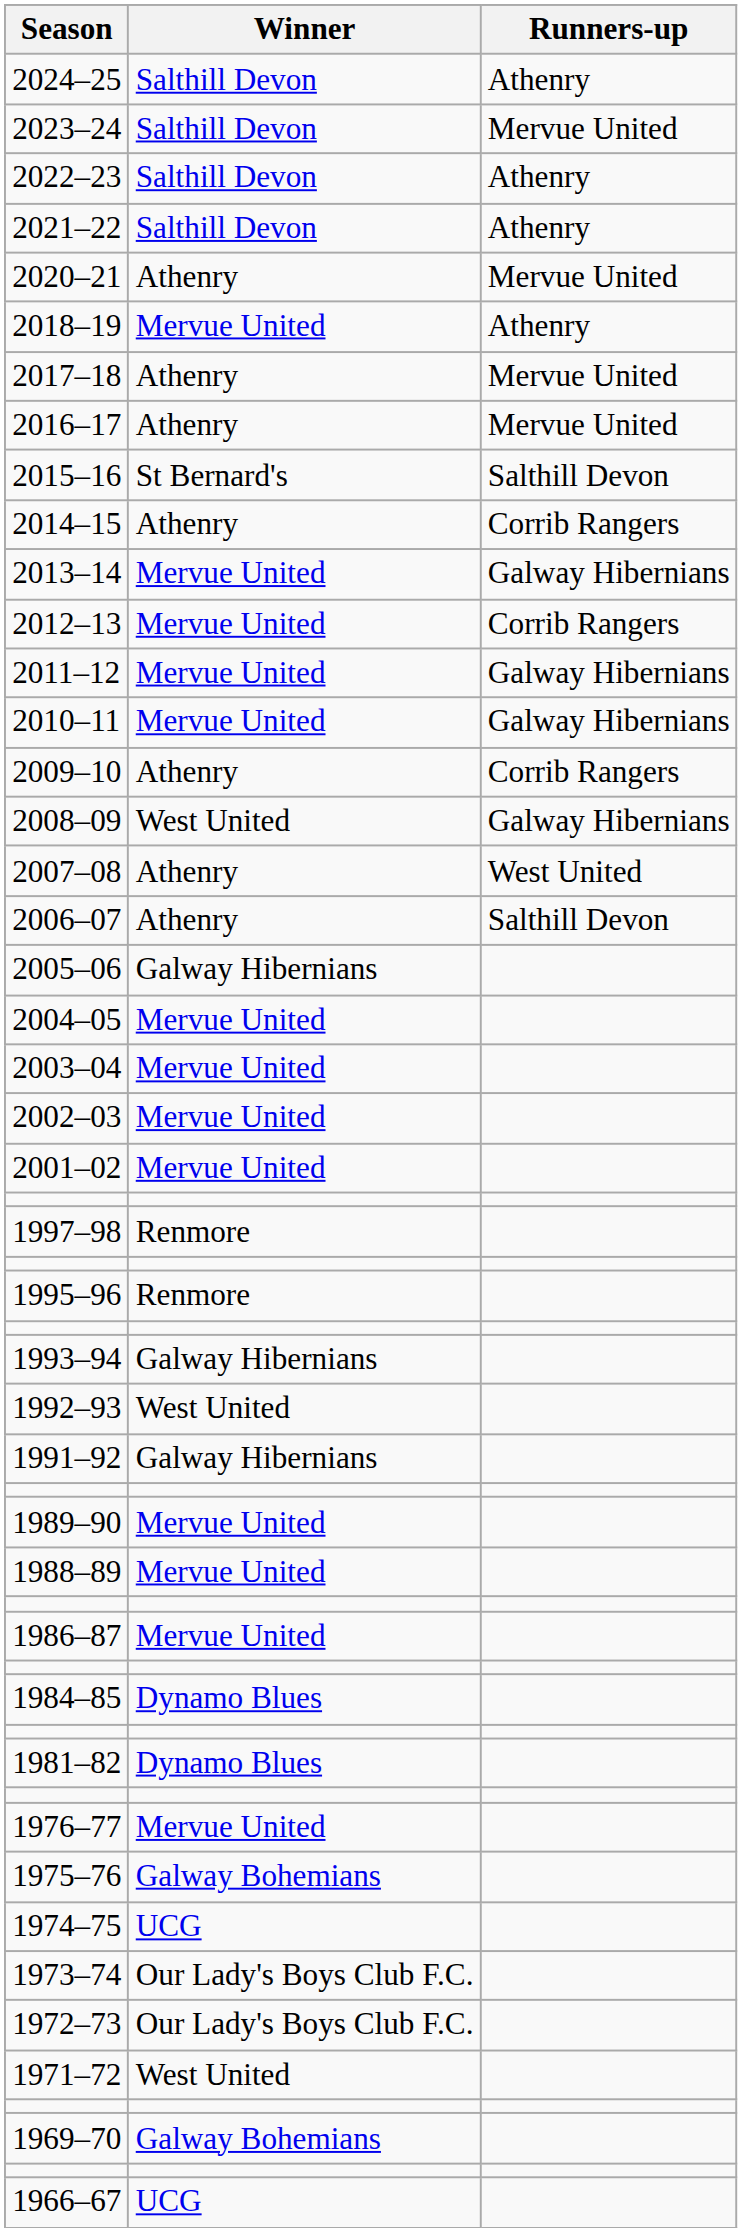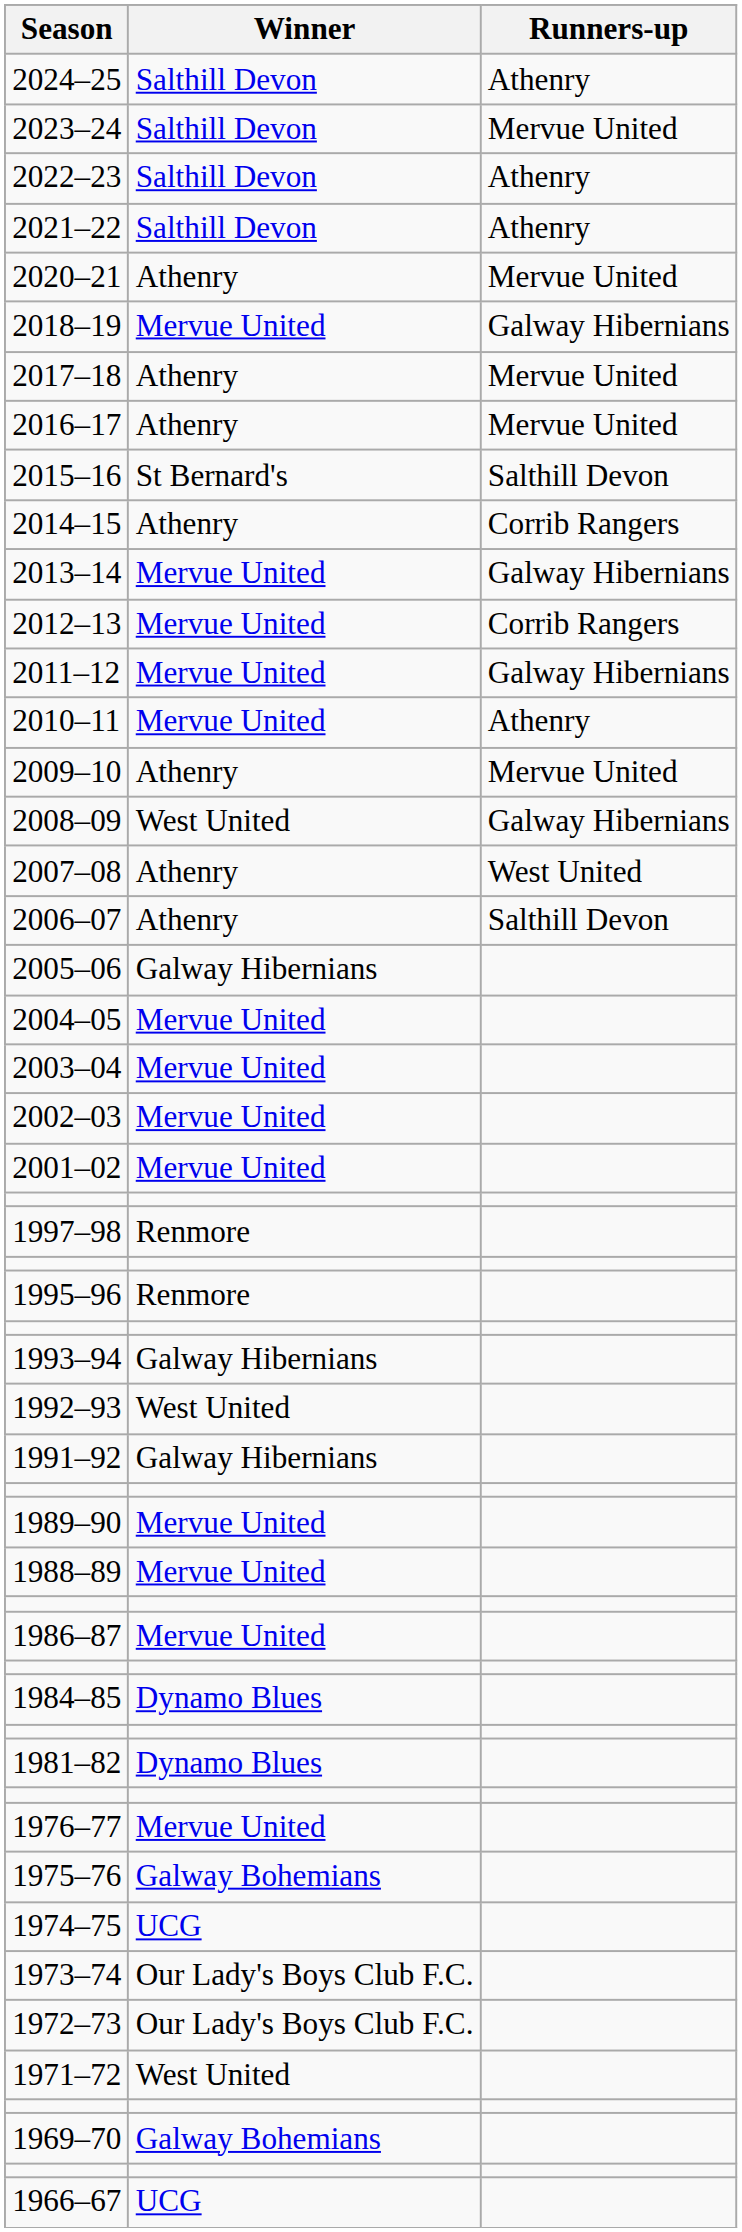2018–19 | Runners-up: Athenry -> Galway Hibernians
2010–11 | Runners-up: Galway Hibernians -> Athenry
2009–10 | Runners-up: Corrib Rangers -> Mervue United
